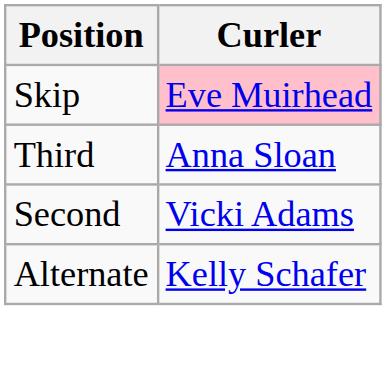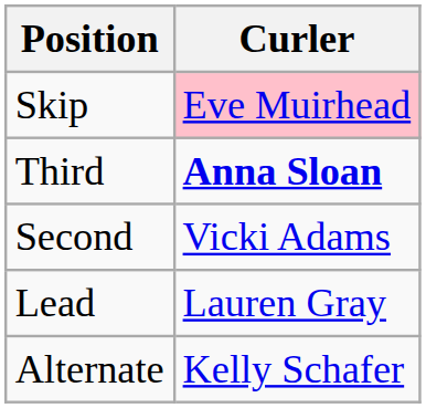Third | Curler: normal -> bold
+ row: Lead | Lauren Gray
